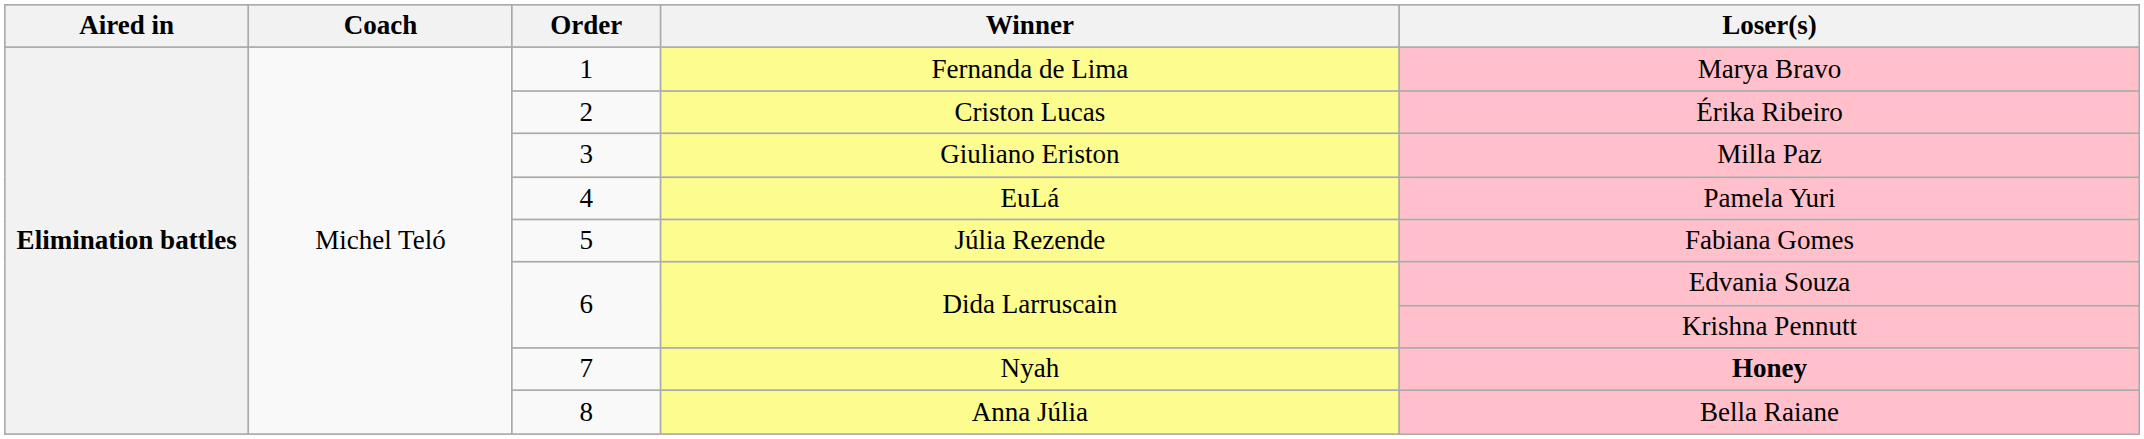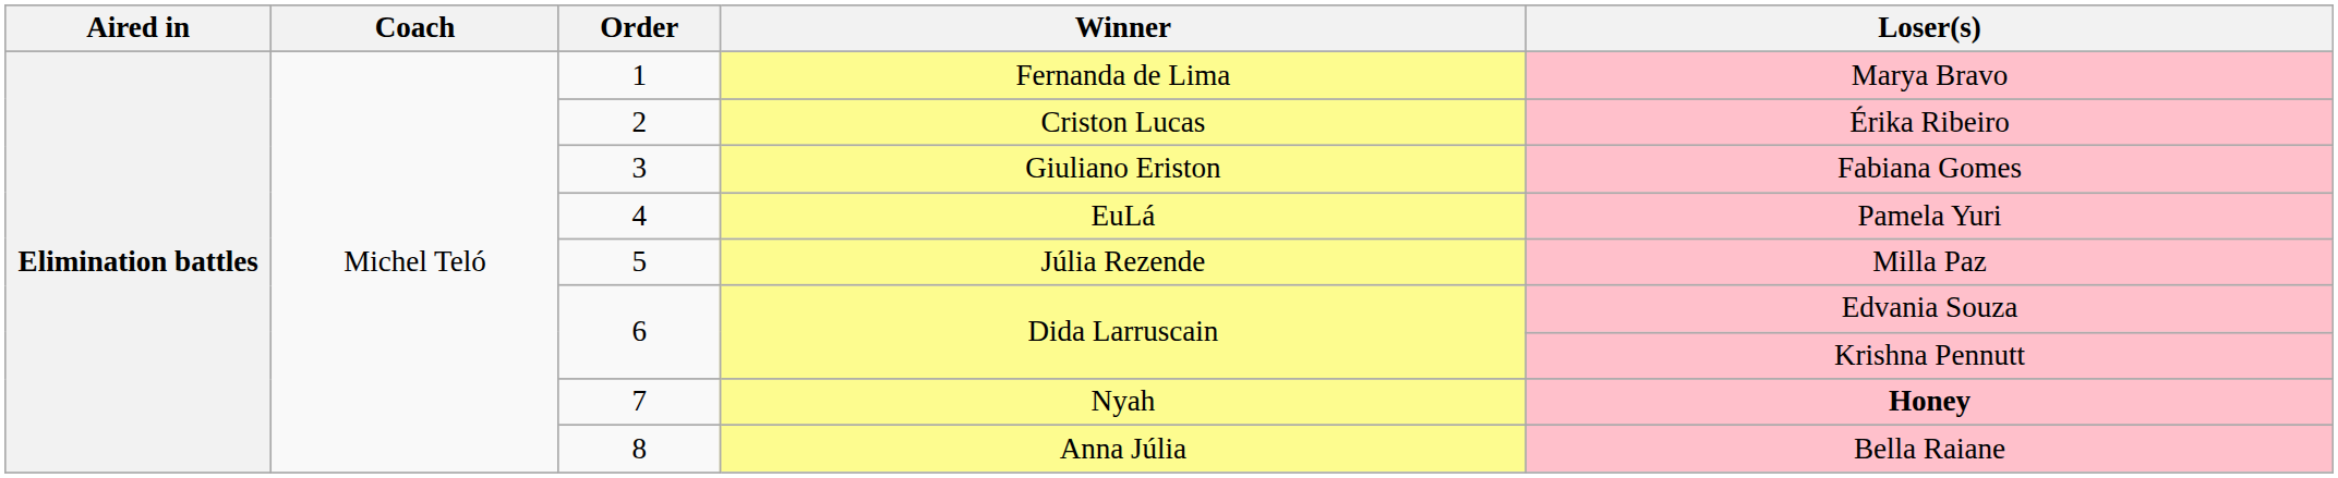3 | Loser(s): Milla Paz -> Fabiana Gomes
5 | Loser(s): Fabiana Gomes -> Milla Paz
